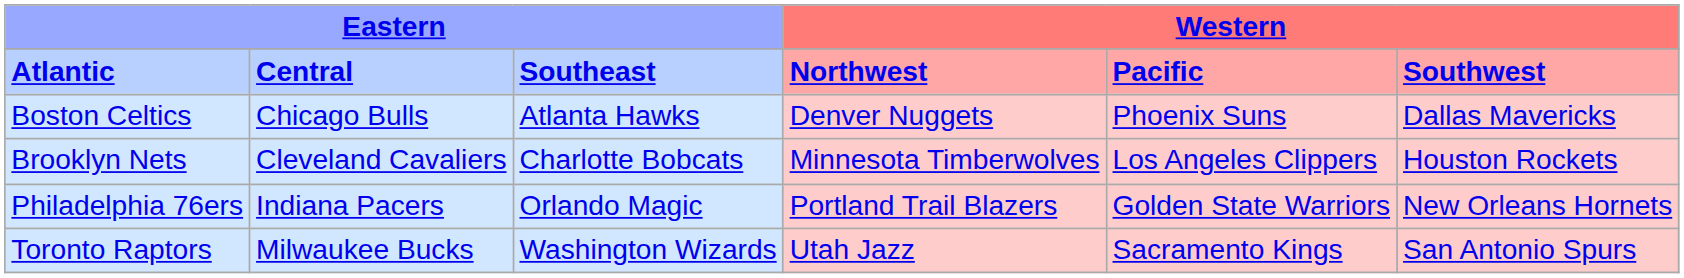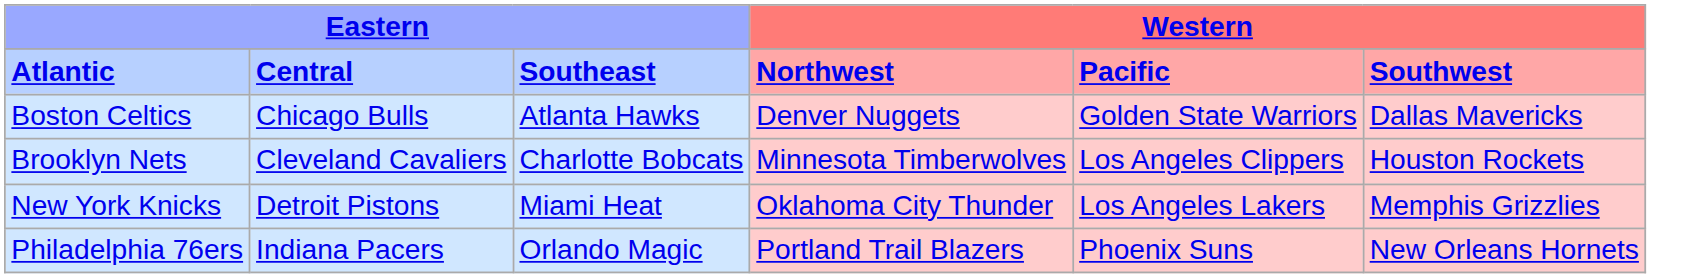Boston Celtics | column 5: Phoenix Suns -> Golden State Warriors
+ row: New York Knicks | Detroit Pistons | Miami Heat | Oklahoma City Thunder | Los Angeles Lakers | Memphis Grizzlies
Philadelphia 76ers | column 5: Golden State Warriors -> Phoenix Suns
- row: Toronto Raptors | Milwaukee Bucks | Washington Wizards | Utah Jazz | Sacramento Kings | San Antonio Spurs
